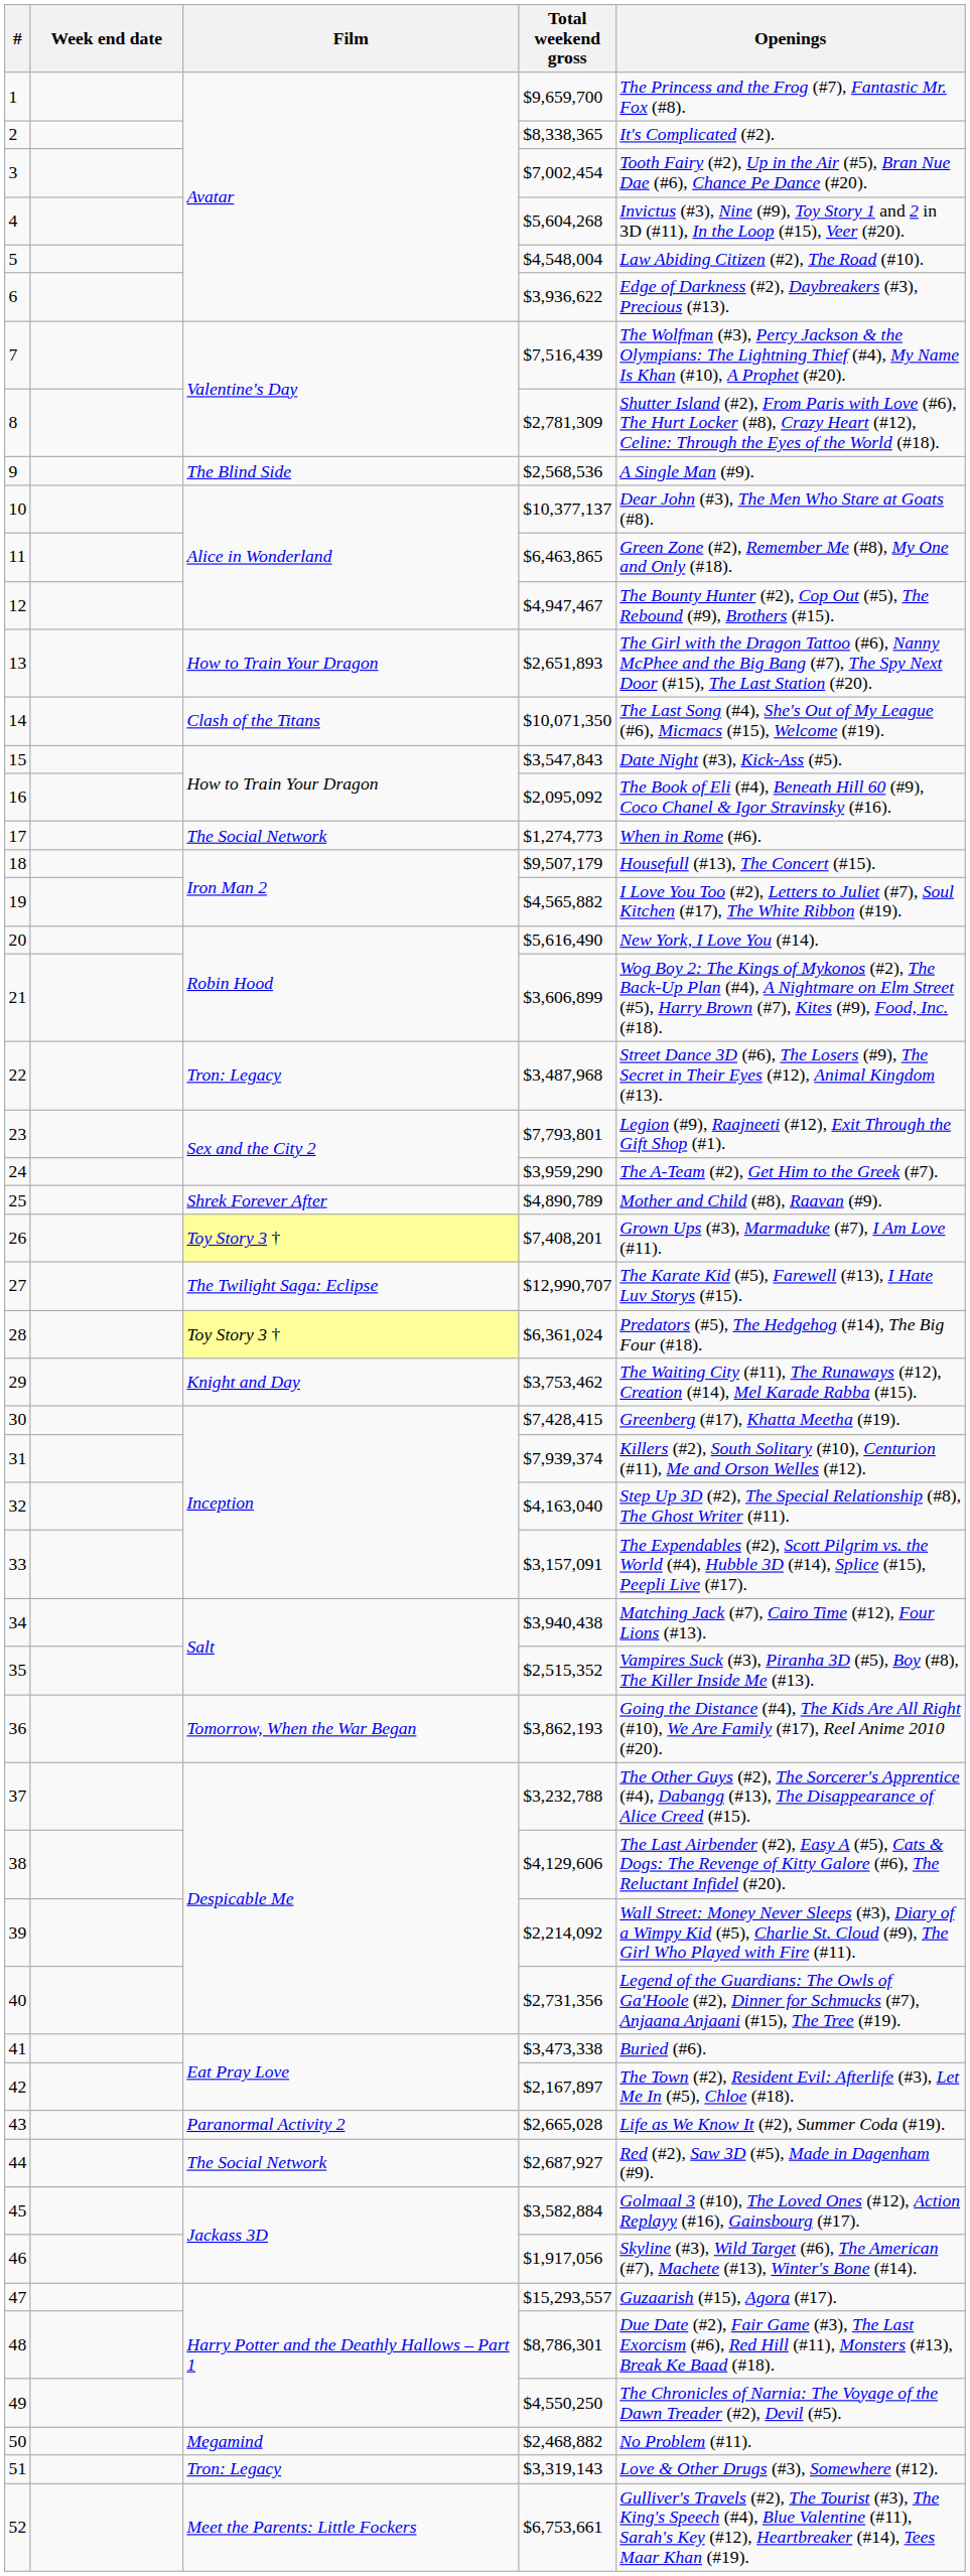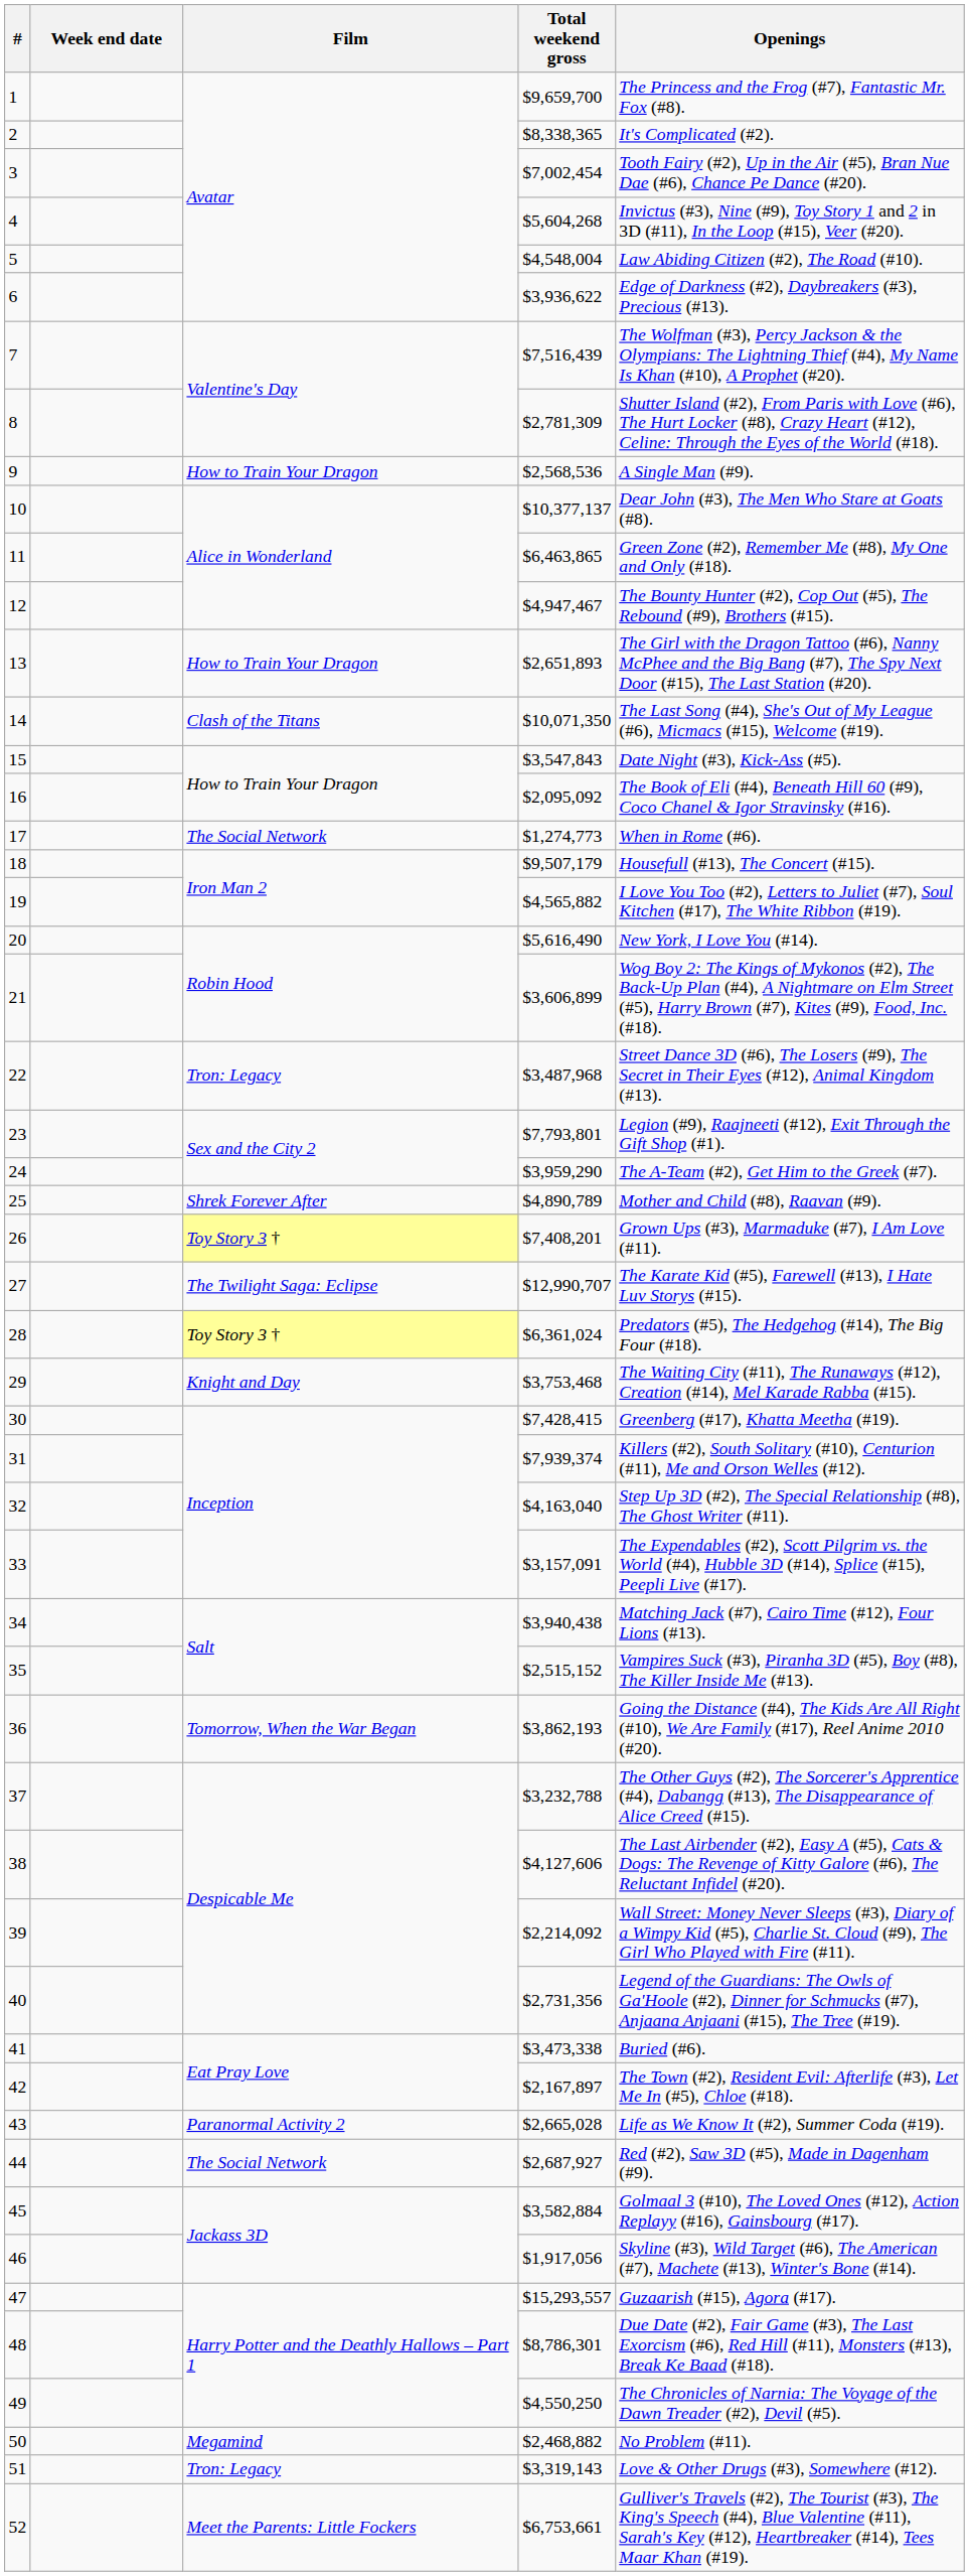9 | Film: The Blind Side -> How to Train Your Dragon
29 | Total weekend gross: $3,753,462 -> $3,753,468
35 | Total weekend gross: $2,515,352 -> $2,515,152
38 | Total weekend gross: $4,129,606 -> $4,127,606
